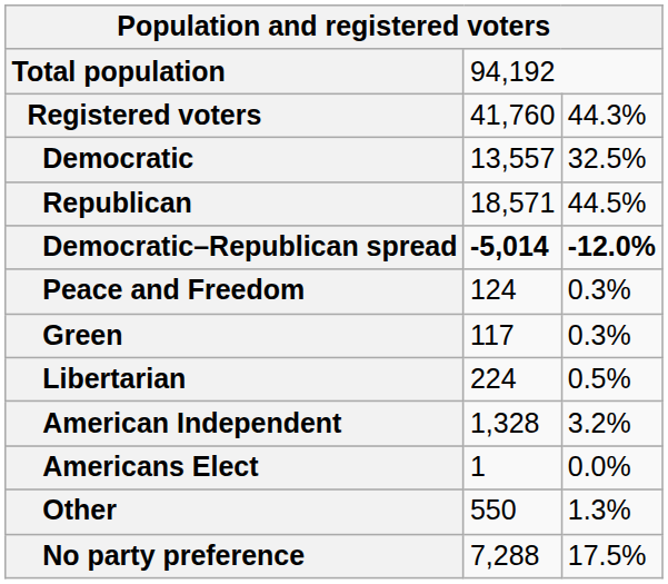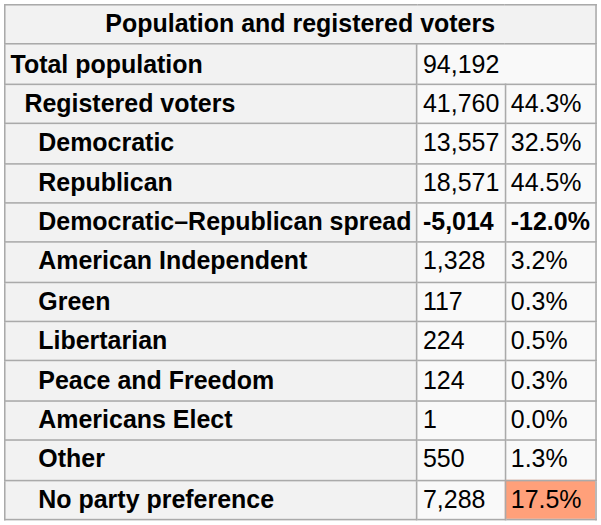rows swapped: American Independent <-> Peace and Freedom
No party preference | column 3: no background -> lightsalmon background
